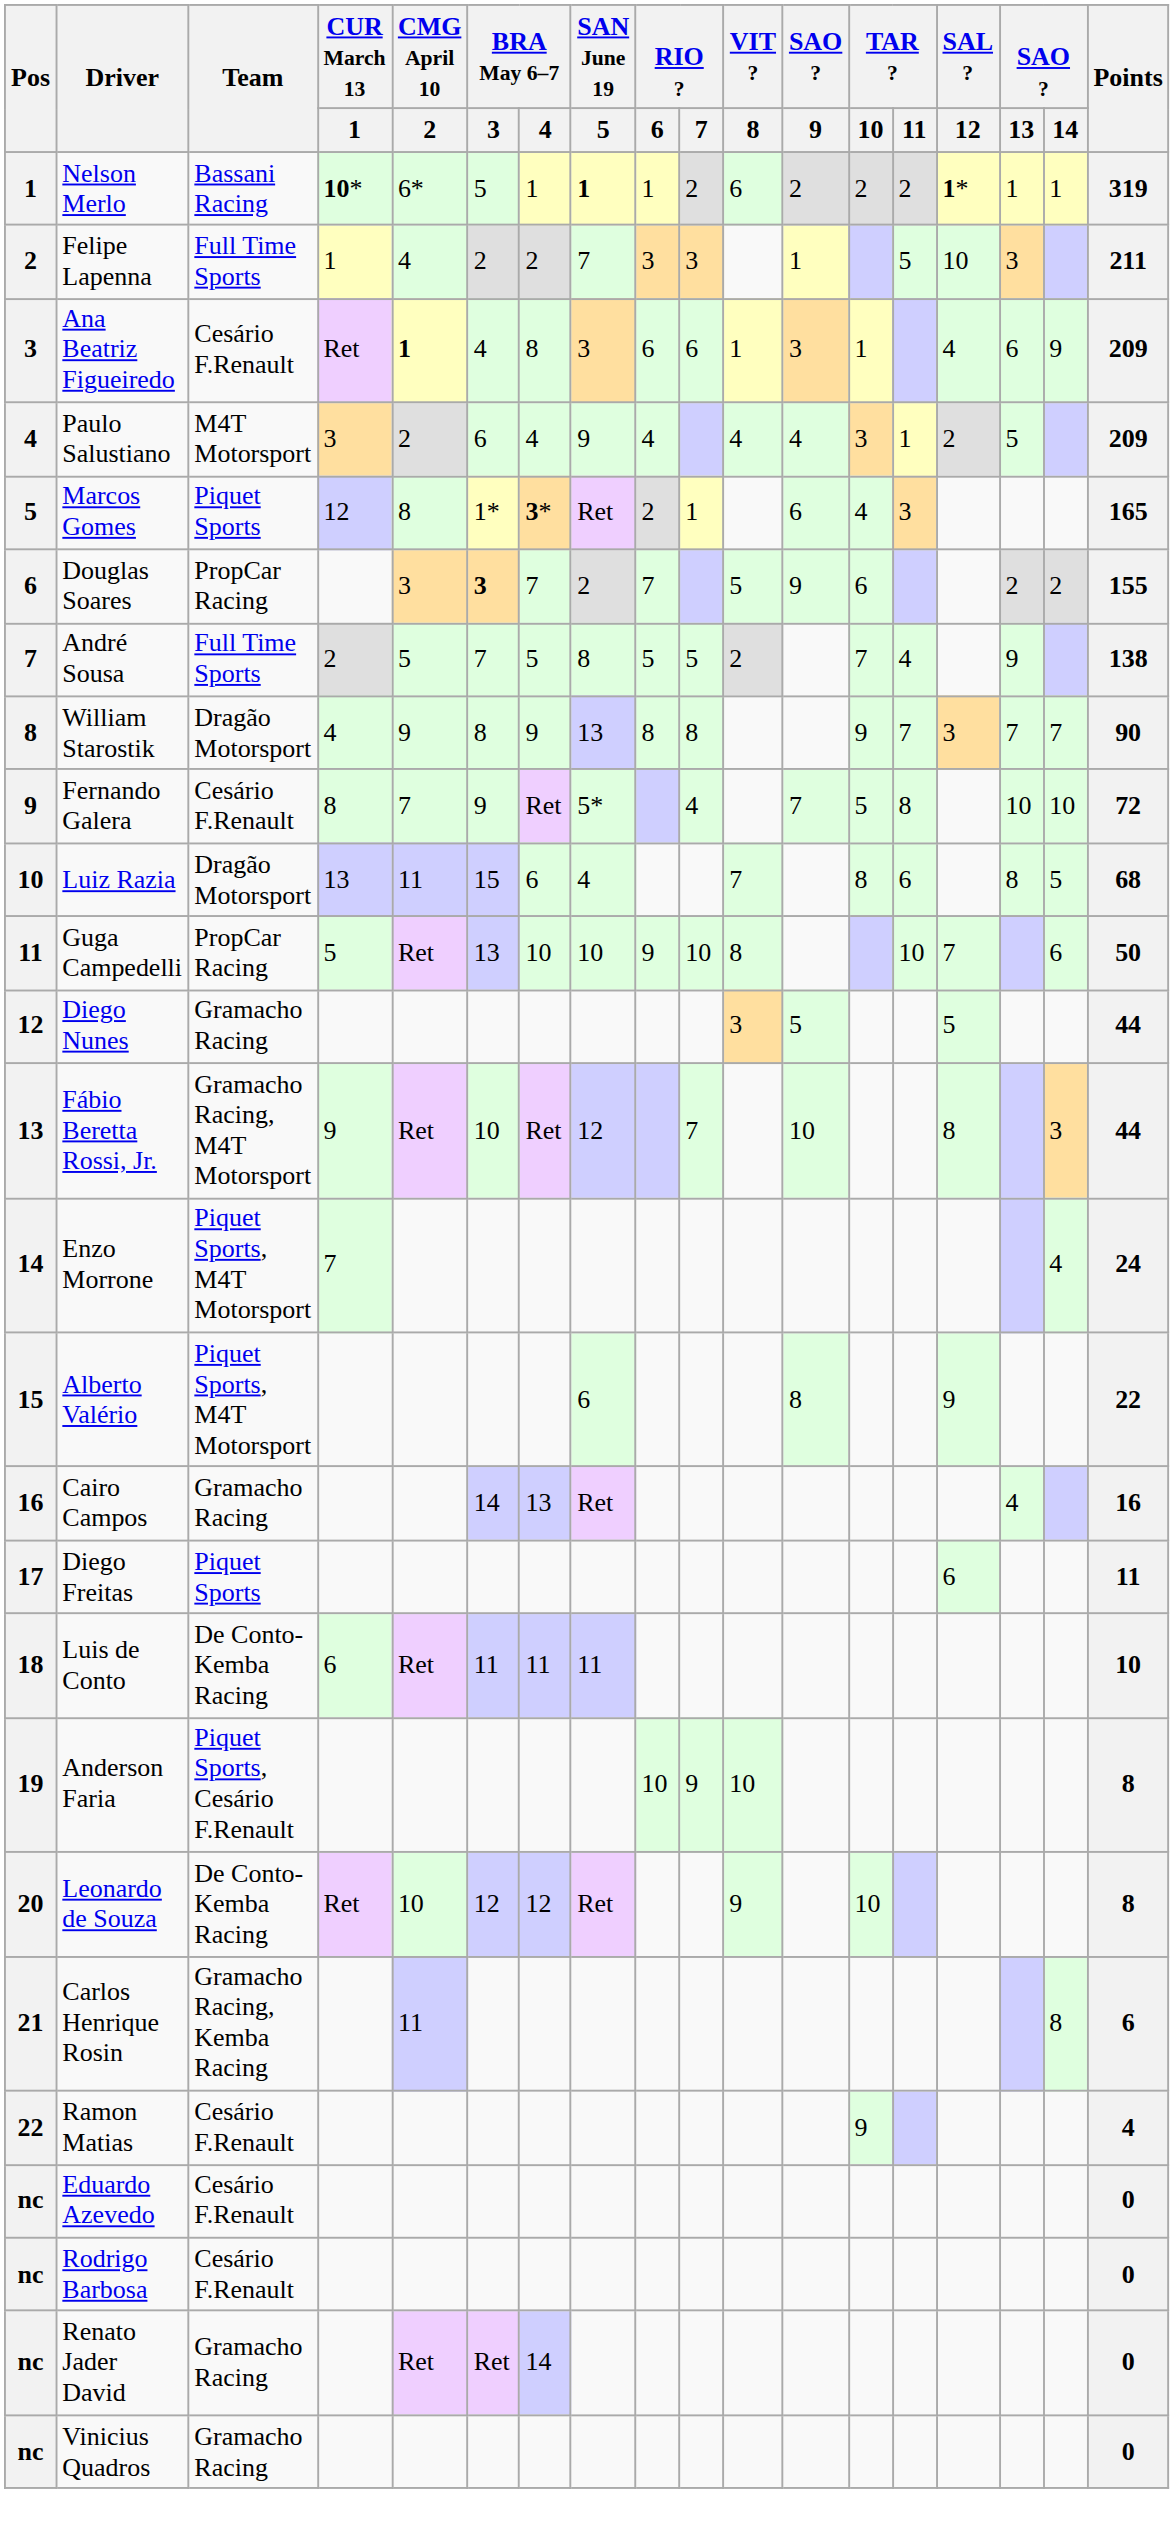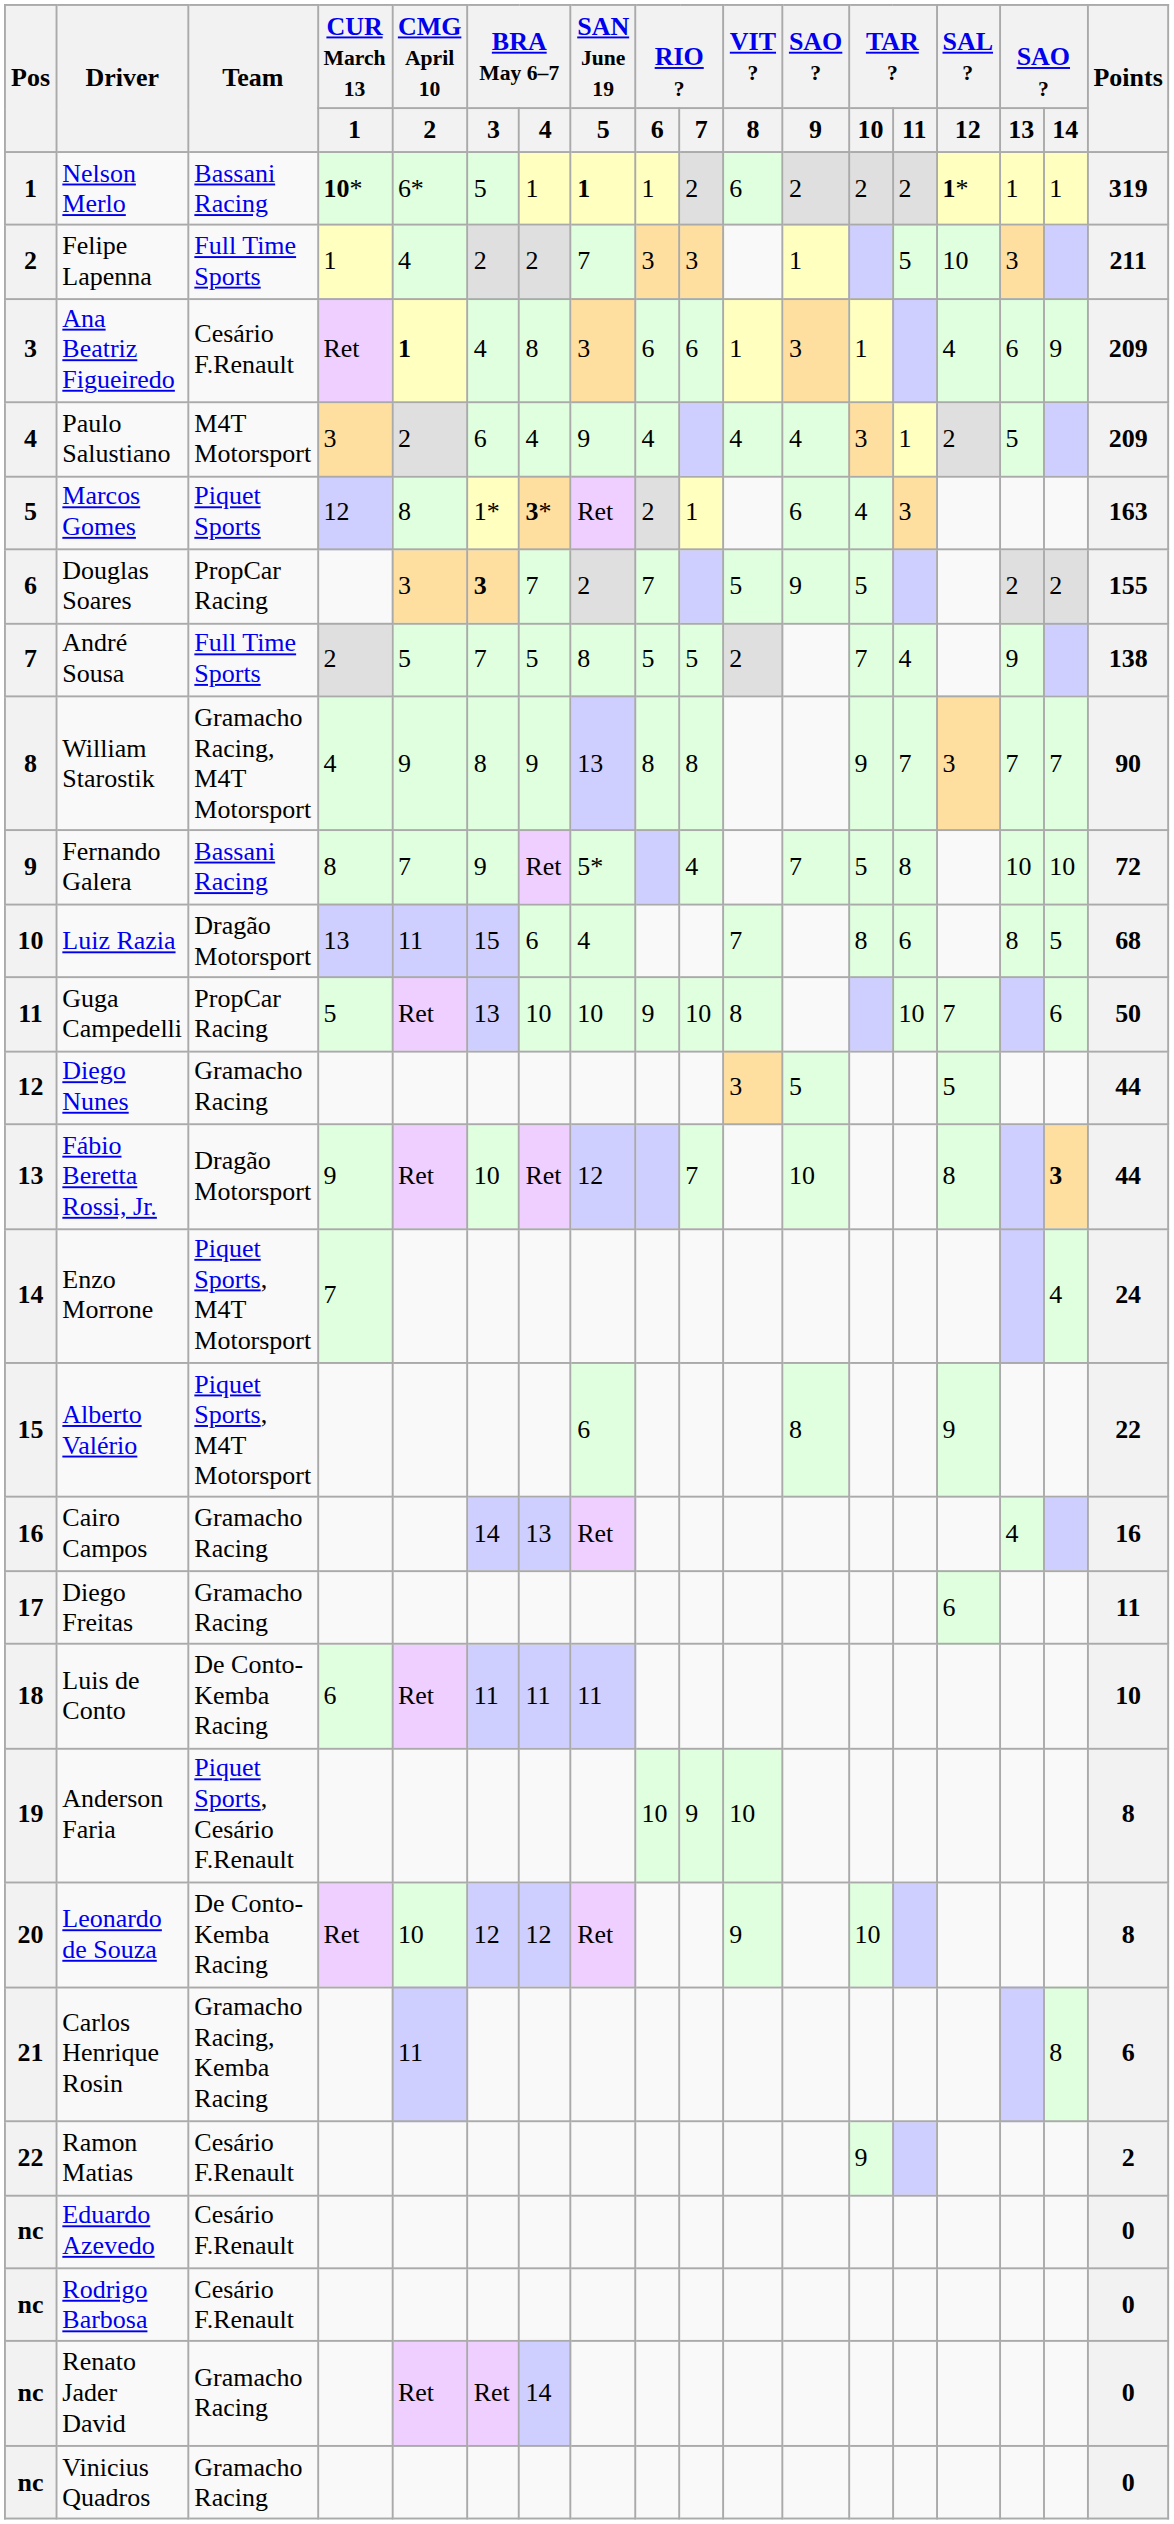Marcos Gomes | Points: 165 -> 163
Douglas Soares | TAR ? / 10: 6 -> 5
William Starostik | Team: Dragão Motorsport -> Gramacho Racing, M4T Motorsport
Fernando Galera | Team: Cesário F.Renault -> Bassani Racing
Fábio Beretta Rossi, Jr. | Team: Gramacho Racing, M4T Motorsport -> Dragão Motorsport
Fábio Beretta Rossi, Jr. | SAO ? / 14: normal -> bold
Diego Freitas | Team: Piquet Sports -> Gramacho Racing
Ramon Matias | Points: 4 -> 2
